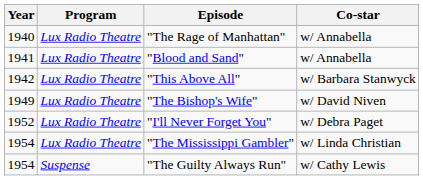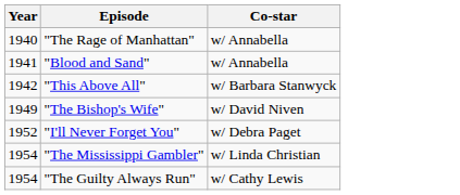- column: Program | Lux Radio Theatre | Lux Radio Theatre | Lux Radio Theatre | Lux Radio Theatre | Lux Radio Theatre | Lux Radio Theatre | Suspense
